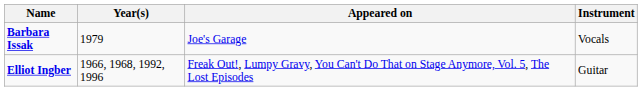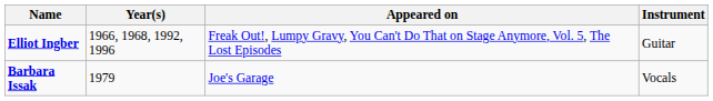rows swapped: Elliot Ingber <-> Barbara Issak
